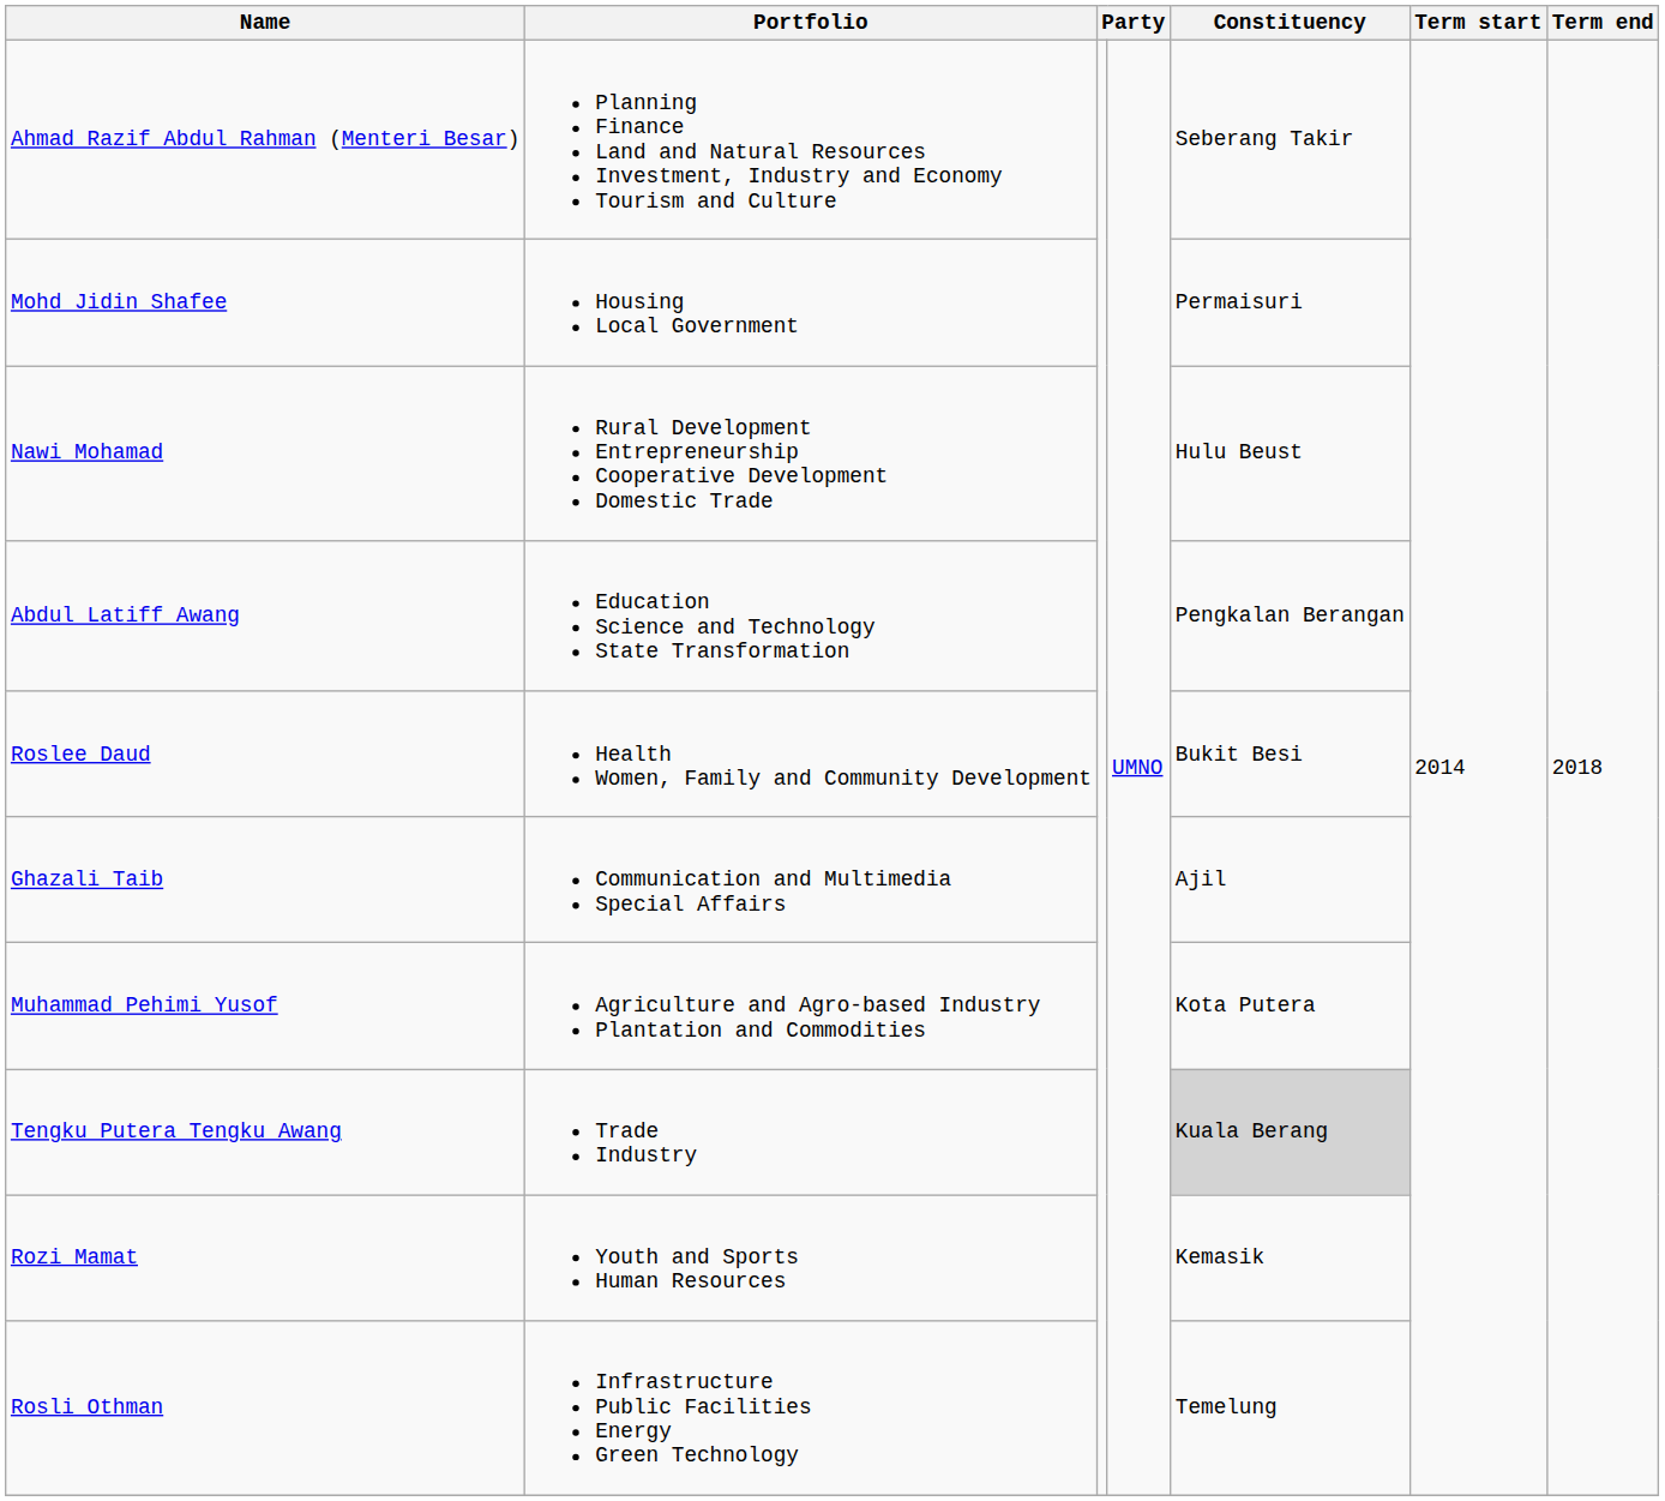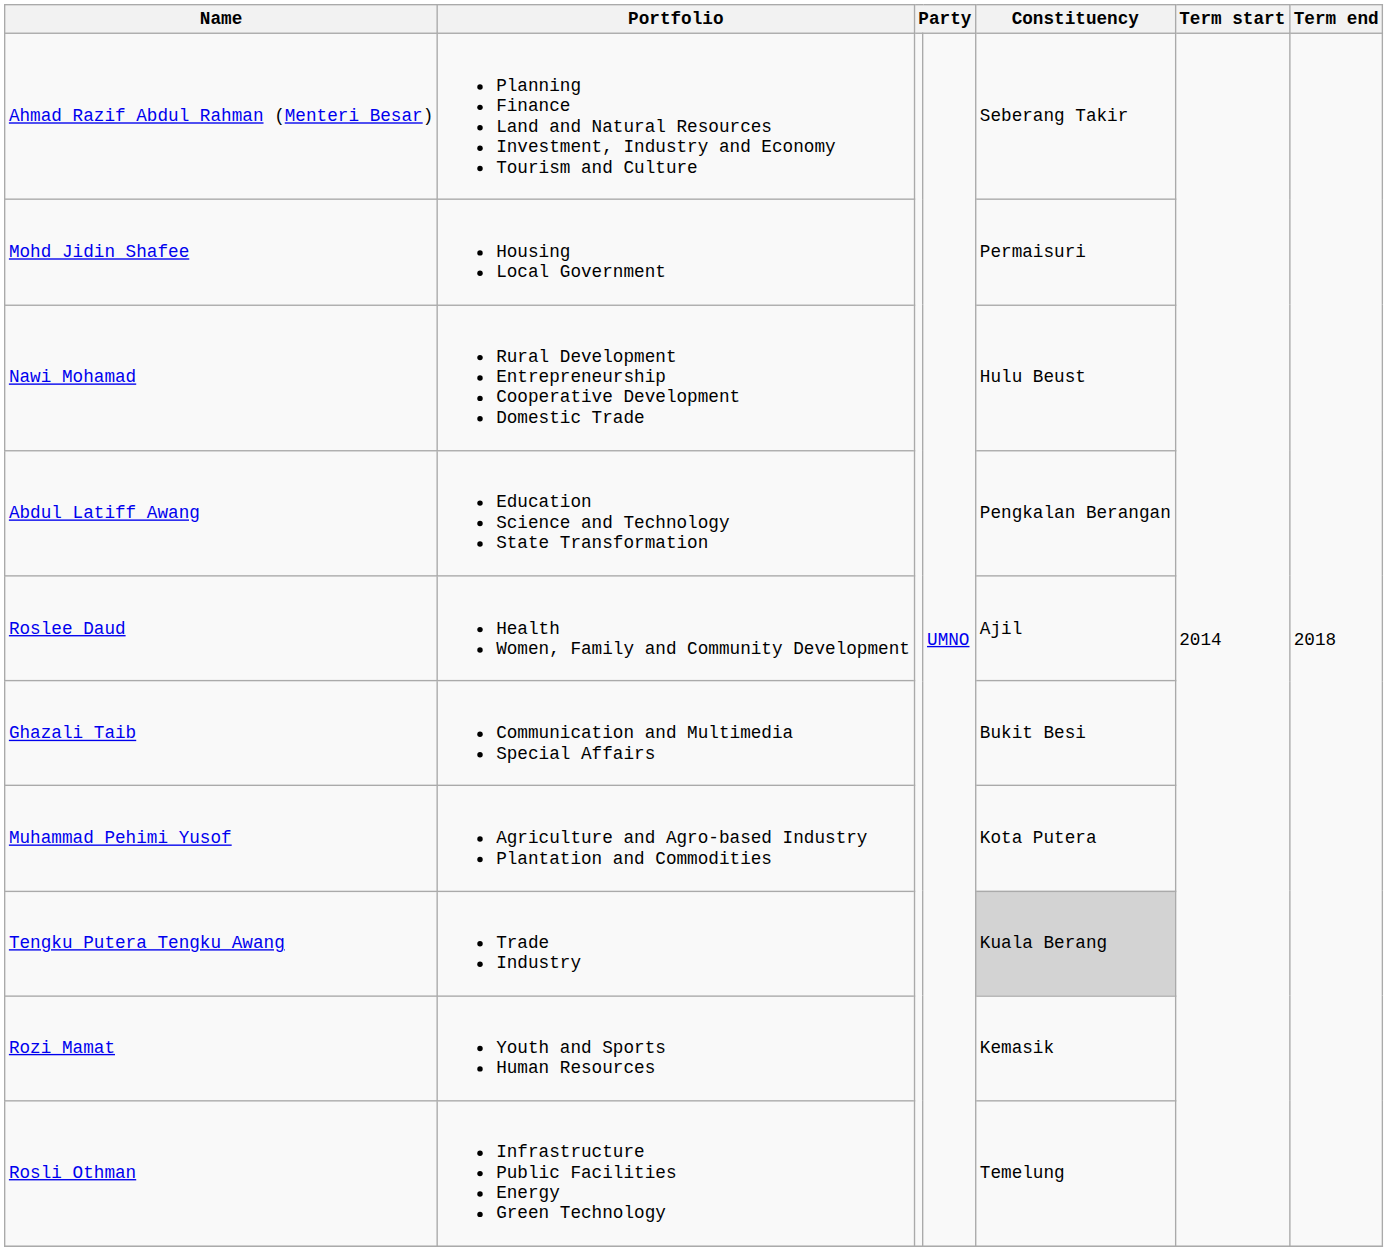Roslee Daud | Constituency: Bukit Besi -> Ajil
Ghazali Taib | Constituency: Ajil -> Bukit Besi
